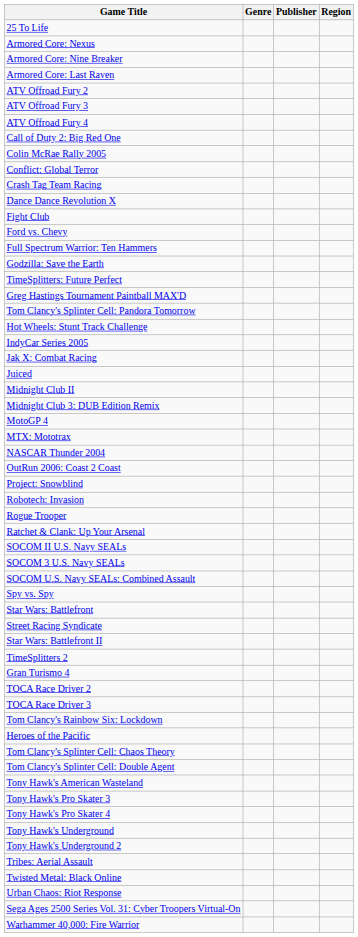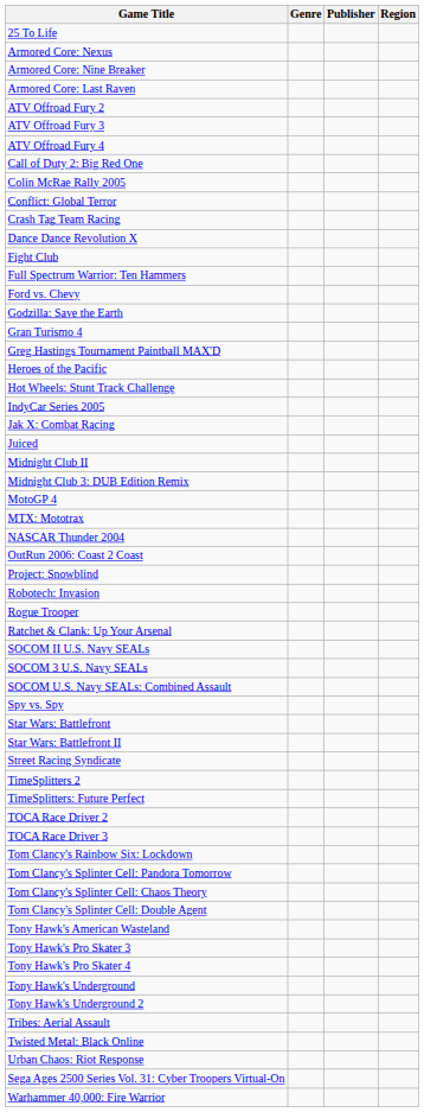rows swapped: Ford vs. Chevy <-> Full Spectrum Warrior: Ten Hammers
rows swapped: Gran Turismo 4 <-> TimeSplitters: Future Perfect
rows swapped: Heroes of the Pacific <-> Tom Clancy's Splinter Cell: Pandora Tomorrow
rows swapped: Star Wars: Battlefront II <-> Street Racing Syndicate
